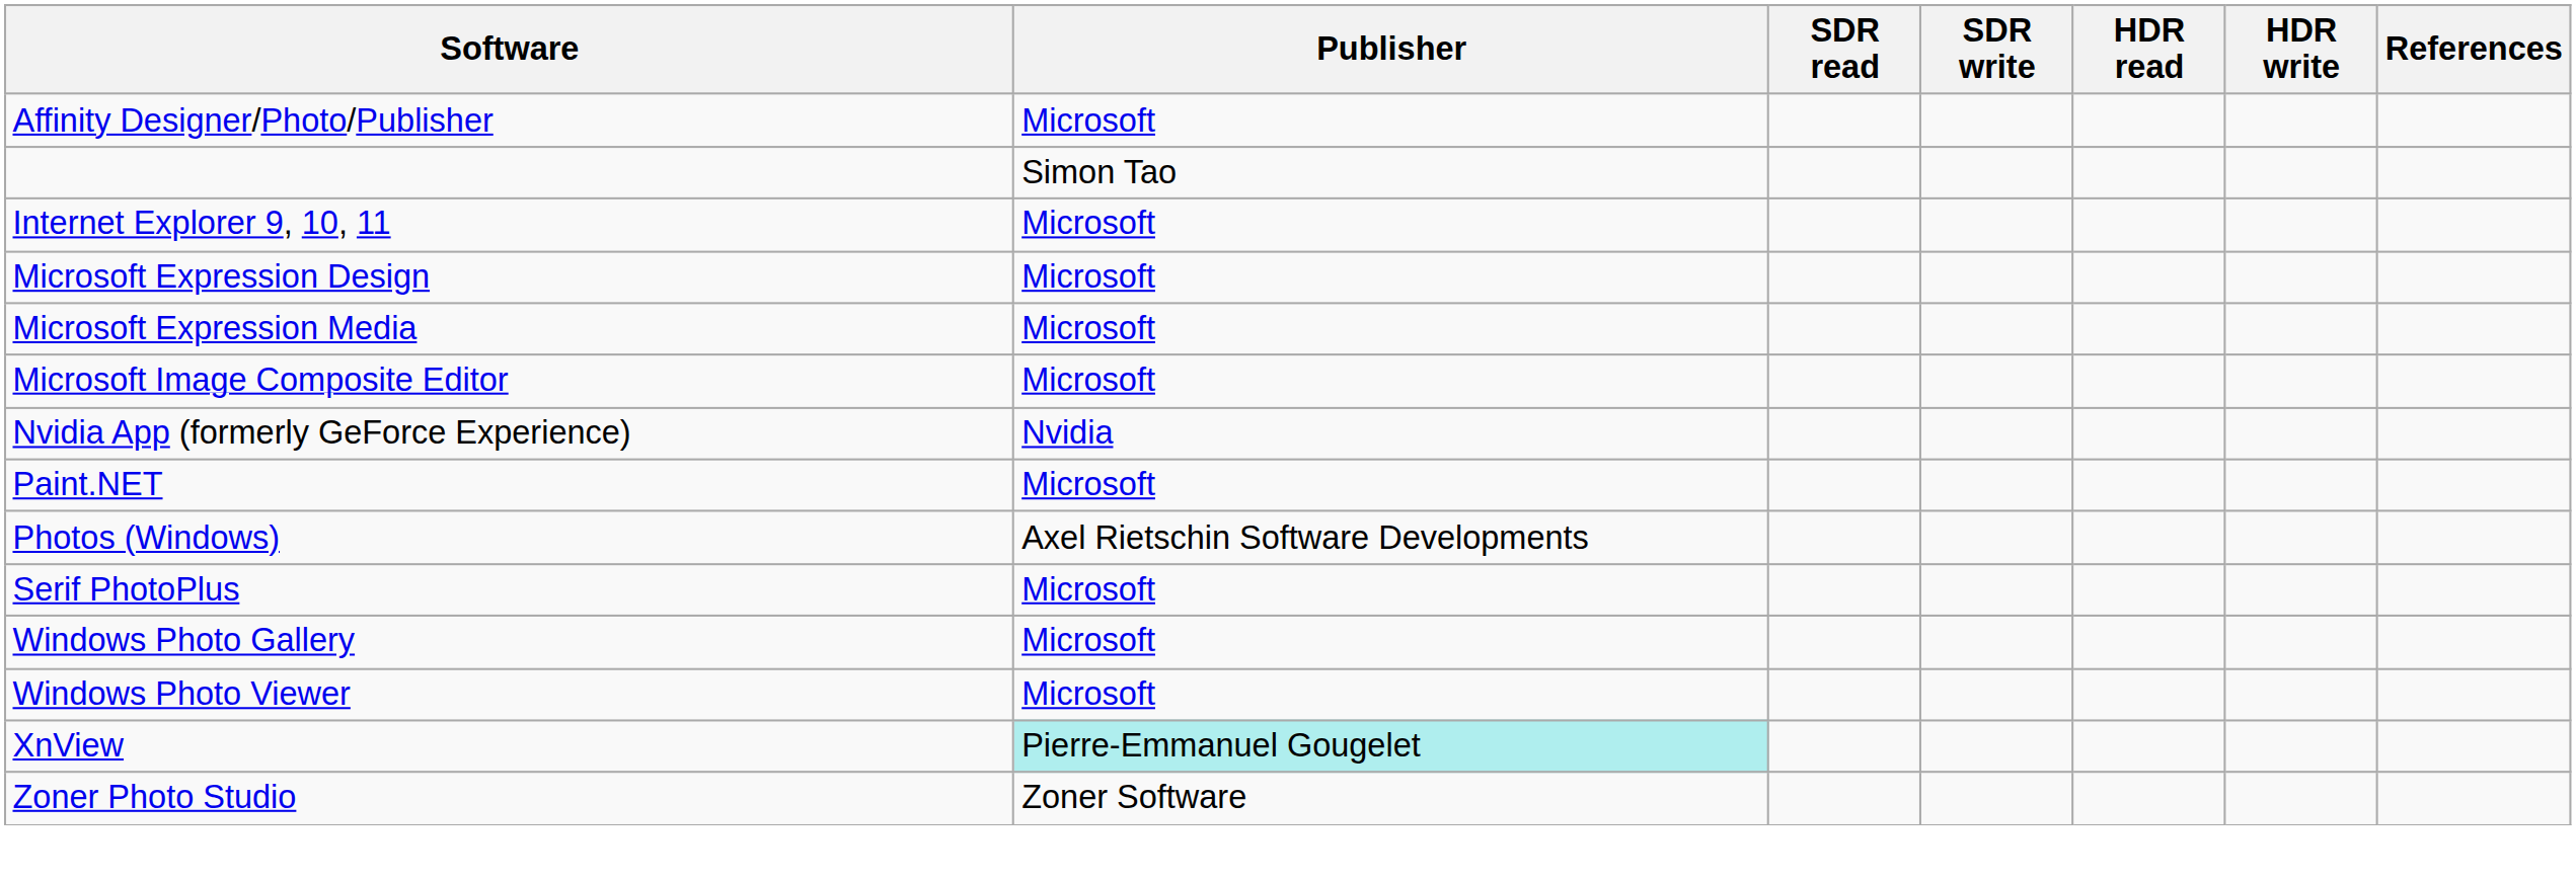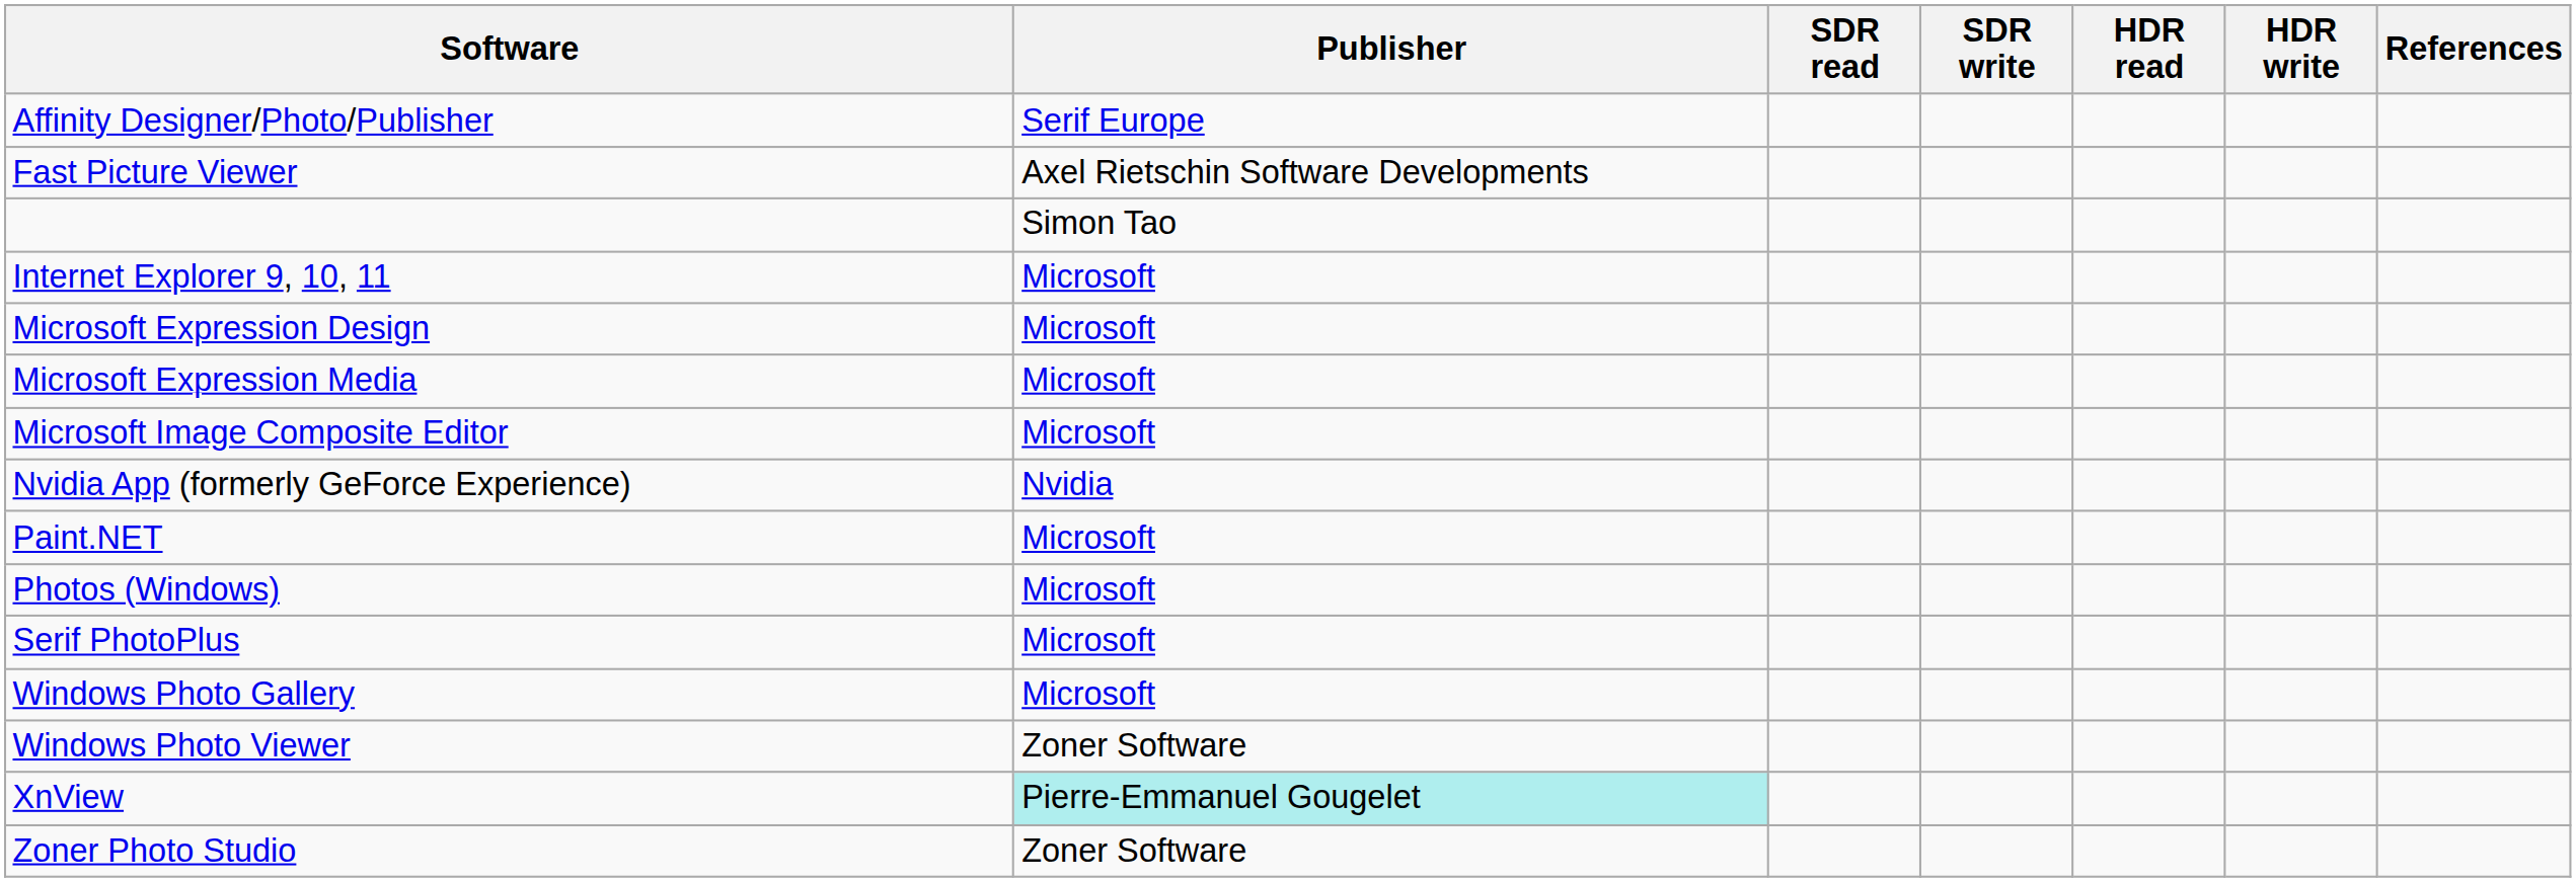Affinity Designer/Photo/Publisher | Publisher: Microsoft -> Serif Europe
+ row: Fast Picture Viewer | Axel Rietschin Software Developments
Photos (Windows) | Publisher: Axel Rietschin Software Developments -> Microsoft
Windows Photo Viewer | Publisher: Microsoft -> Zoner Software
